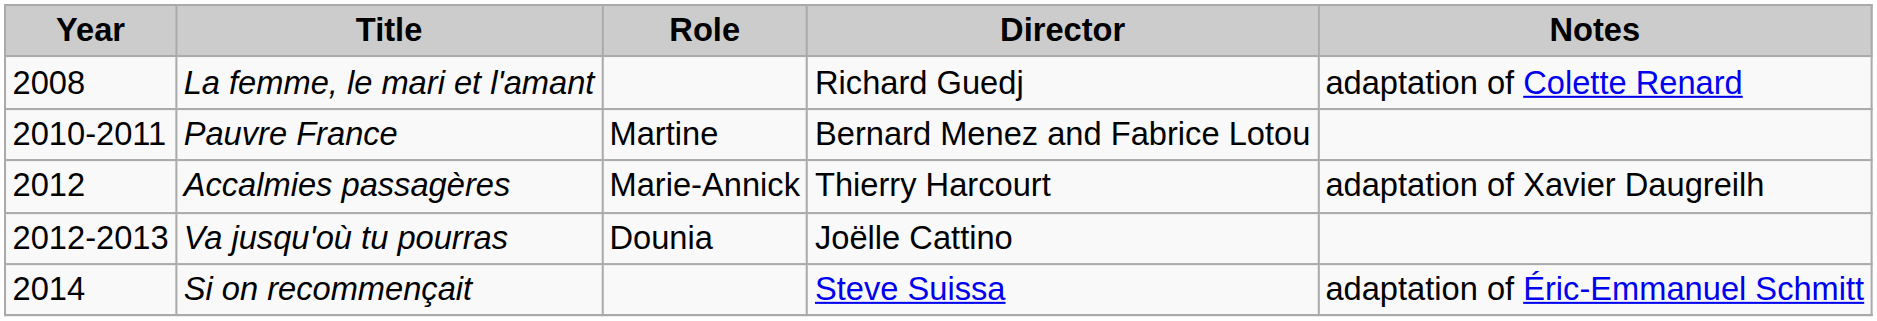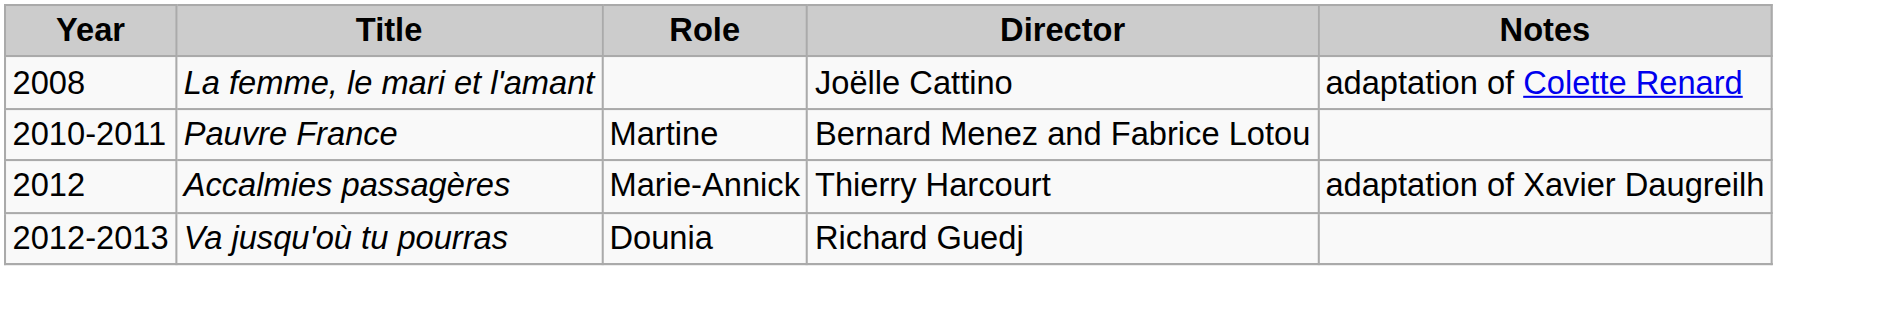La femme, le mari et l'amant | Director: Richard Guedj -> Joëlle Cattino
Va jusqu'où tu pourras | Director: Joëlle Cattino -> Richard Guedj
- row: 2014 | Si on recommençait | Steve Suissa | adaptation of Éric-Emmanuel Schmitt
